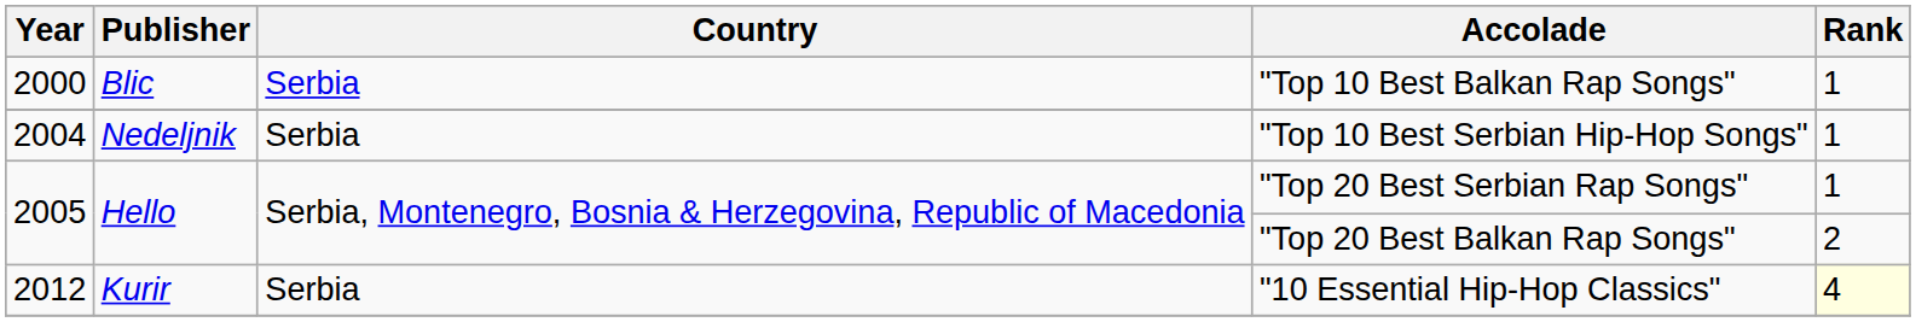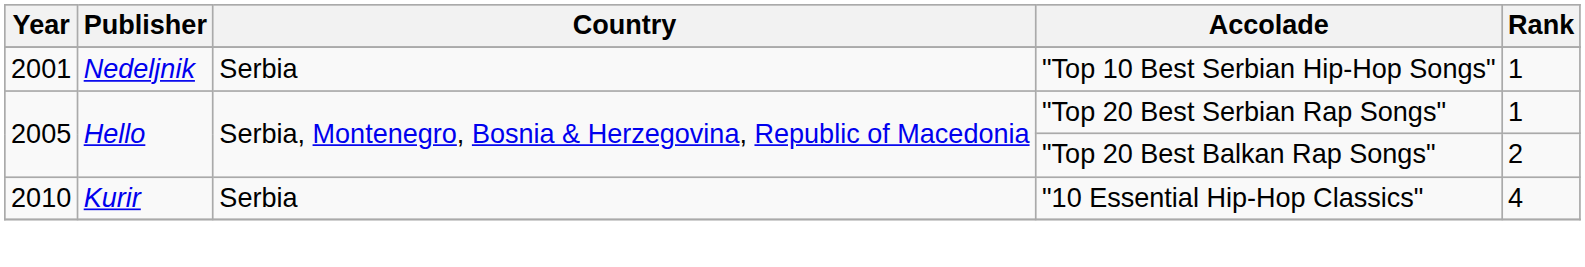- row: 2000 | Blic | Serbia | "Top 10 Best Balkan Rap Songs" | 1
"Top 10 Best Serbian Hip-Hop Songs" | Year: 2004 -> 2001
"10 Essential Hip-Hop Classics" | Year: 2012 -> 2010
"10 Essential Hip-Hop Classics" | Rank: lightyellow background -> no background
